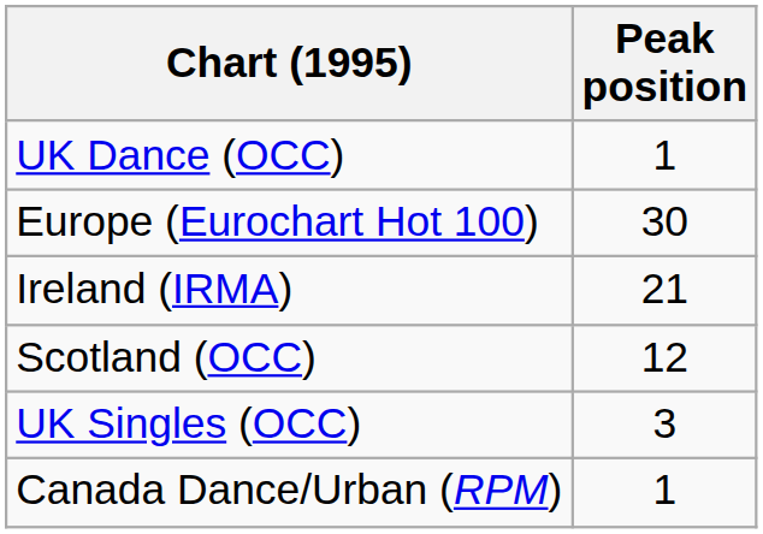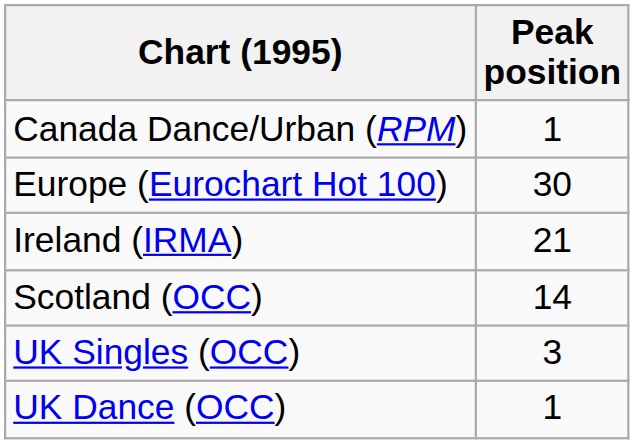rows swapped: Canada Dance/Urban (RPM) <-> UK Dance (OCC)
Scotland (OCC) | Peak position: 12 -> 14
